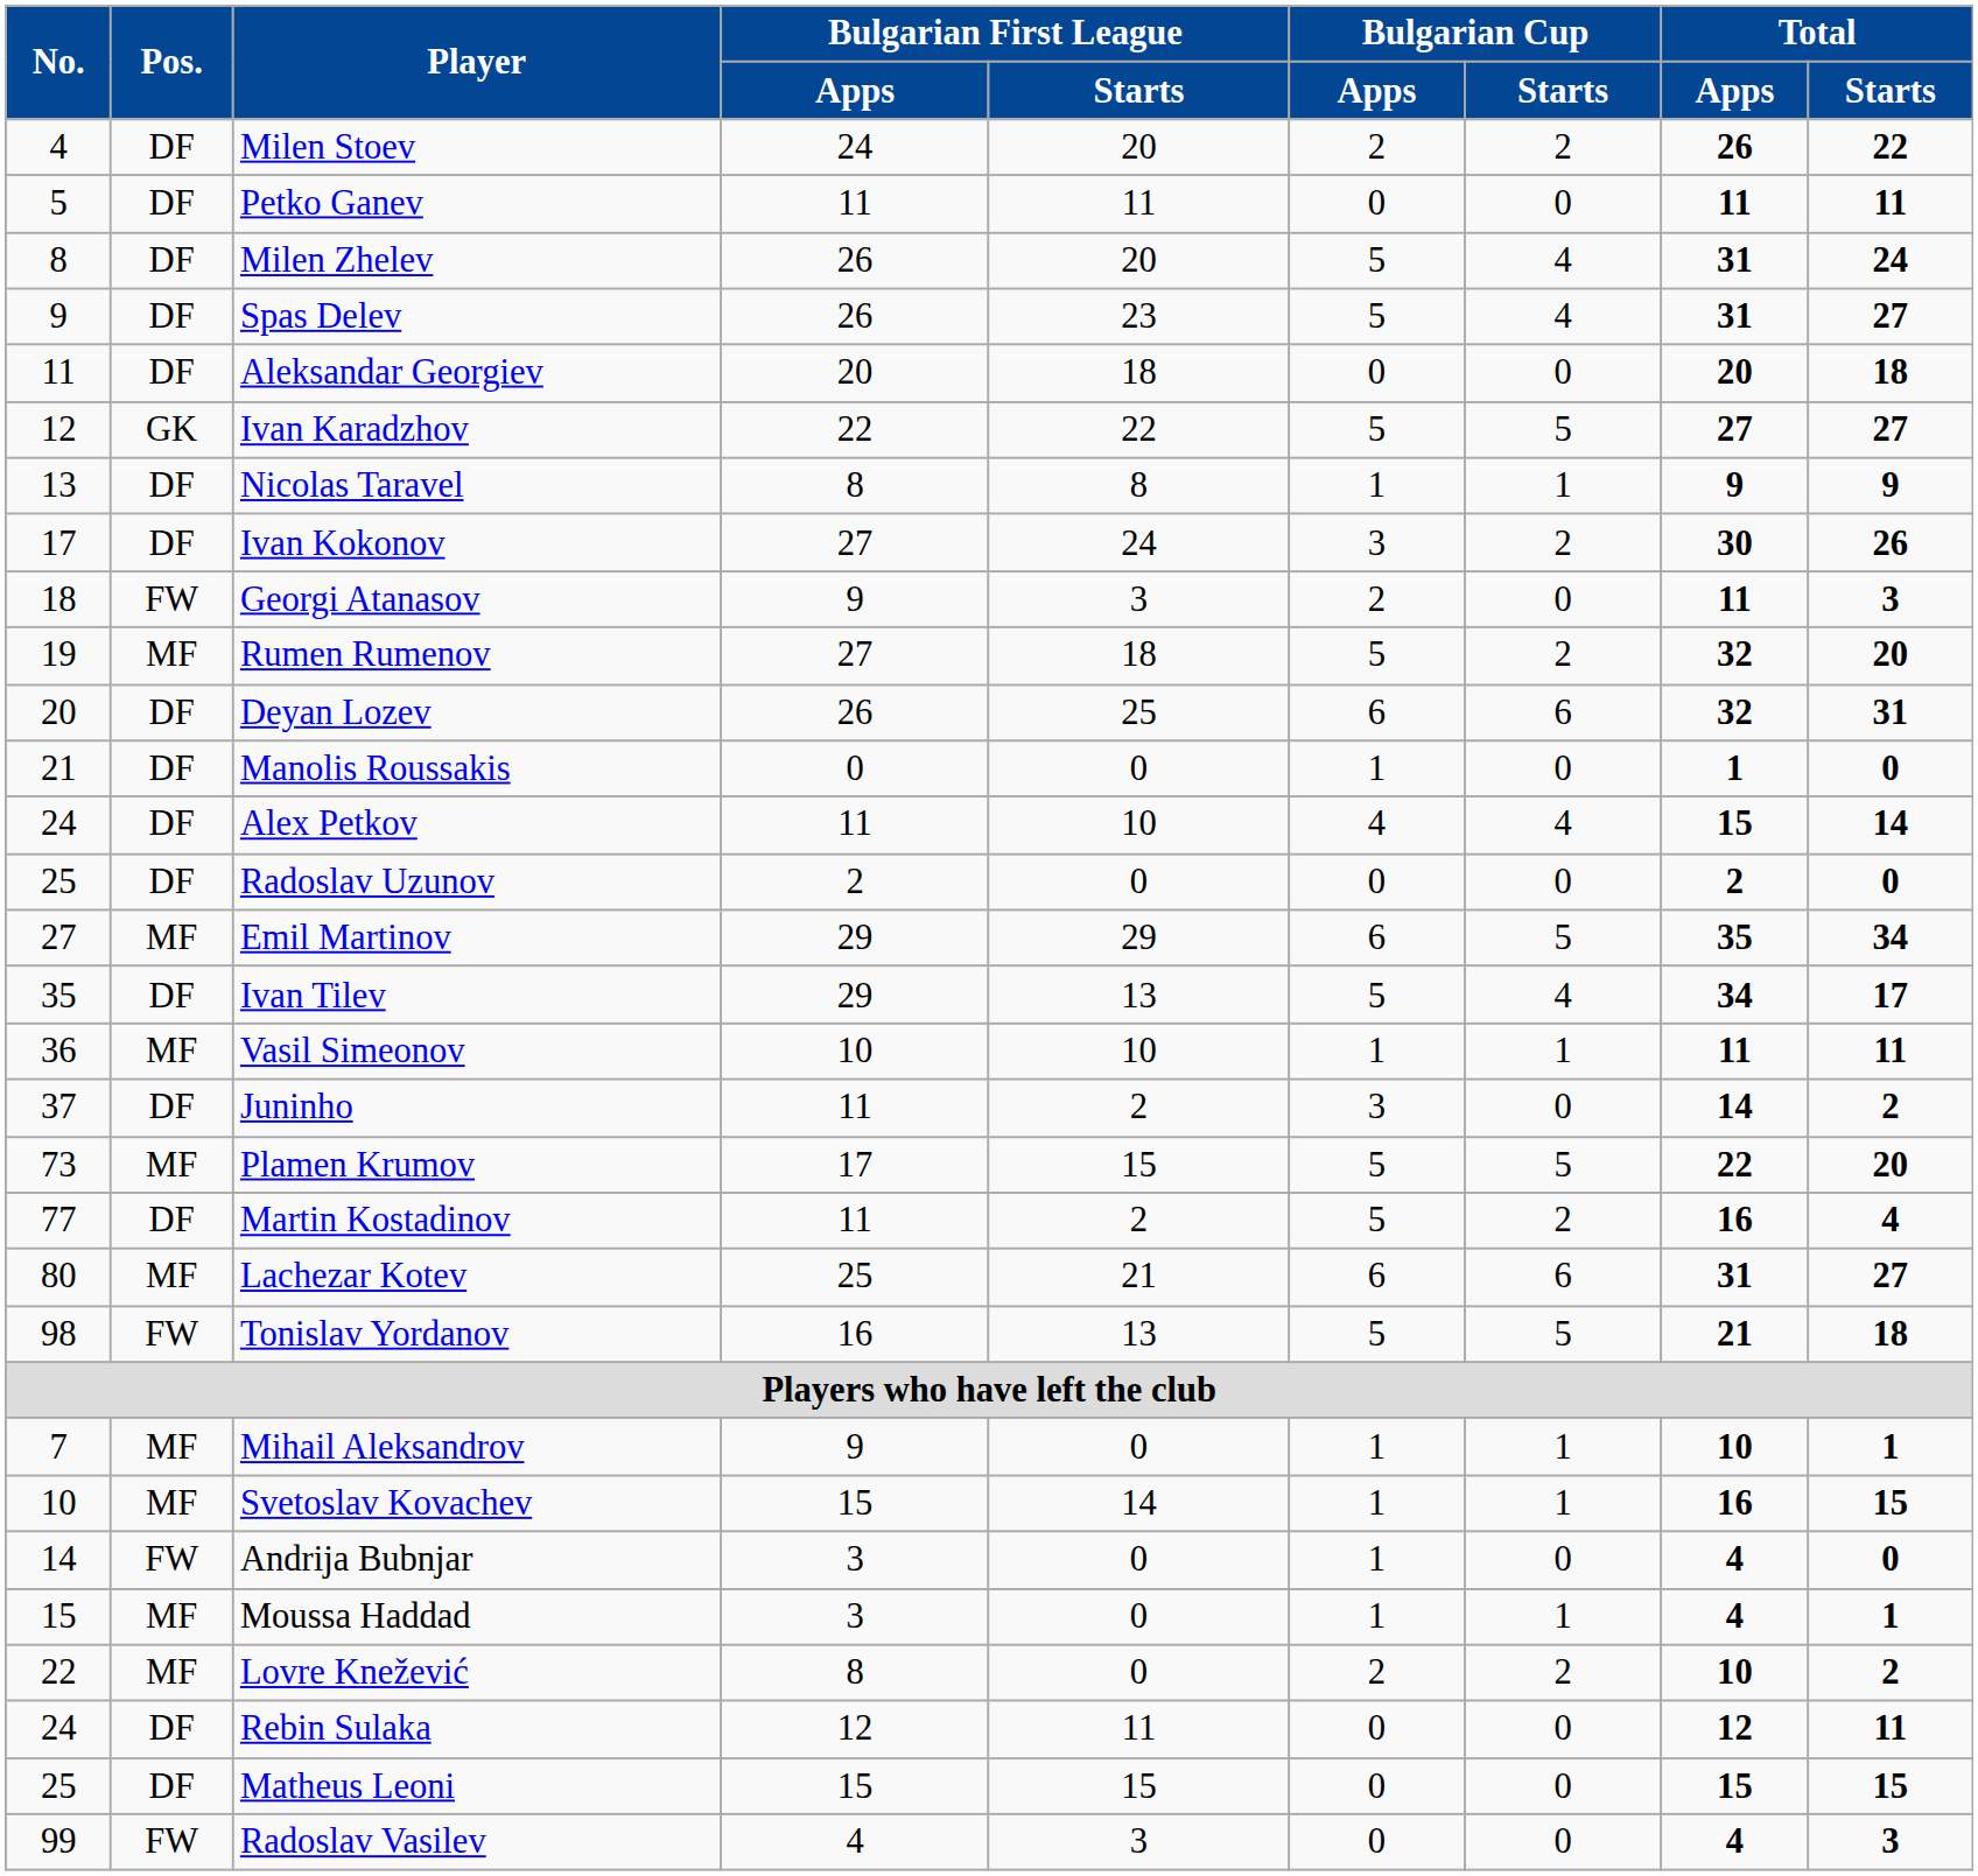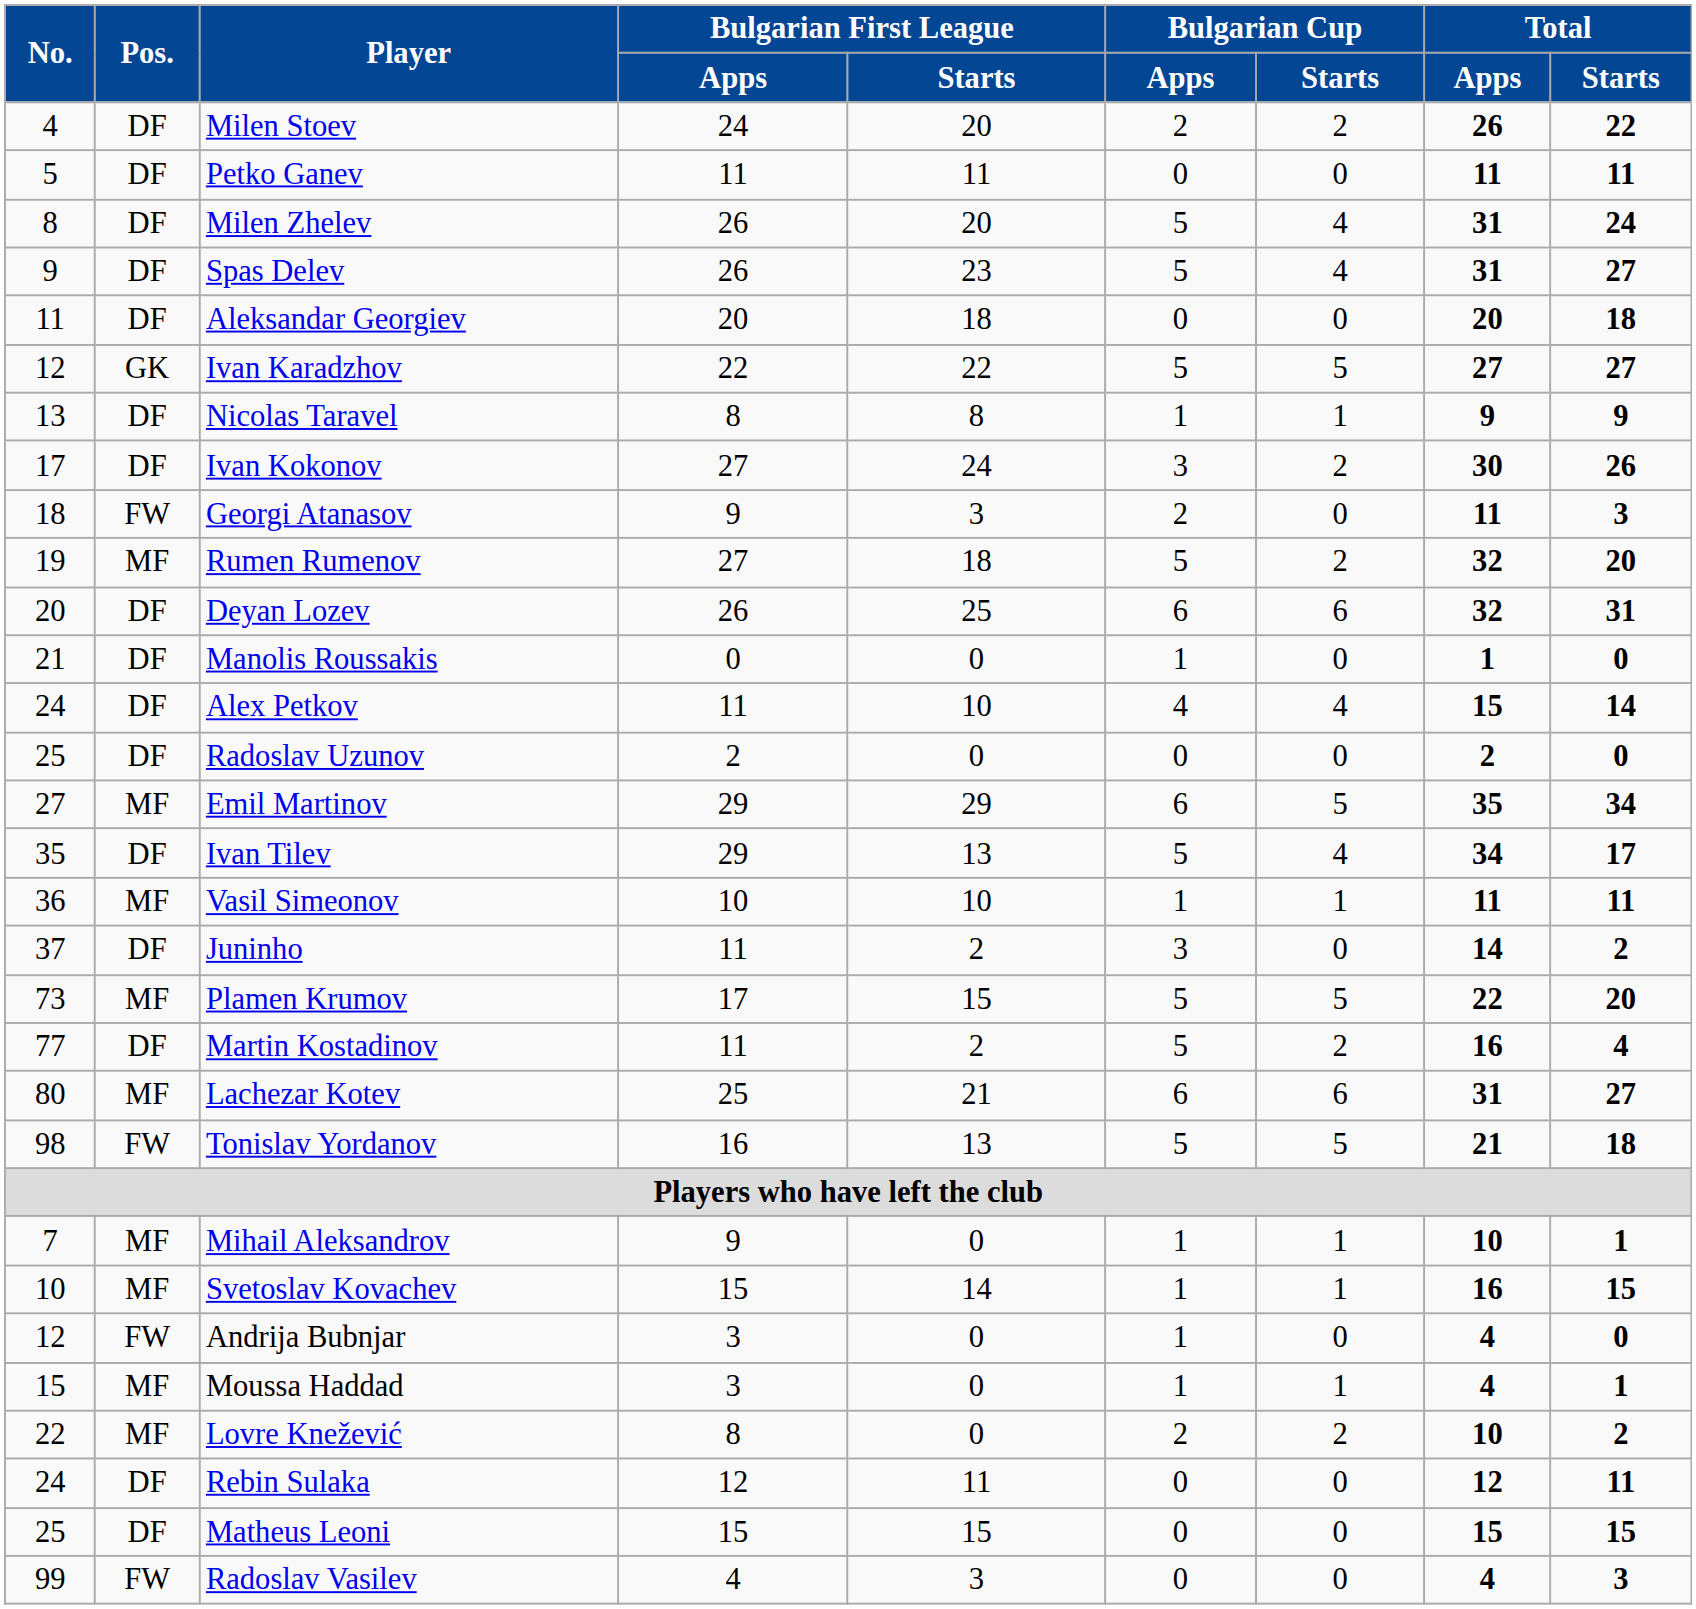Andrija Bubnjar | No.: 14 -> 12
